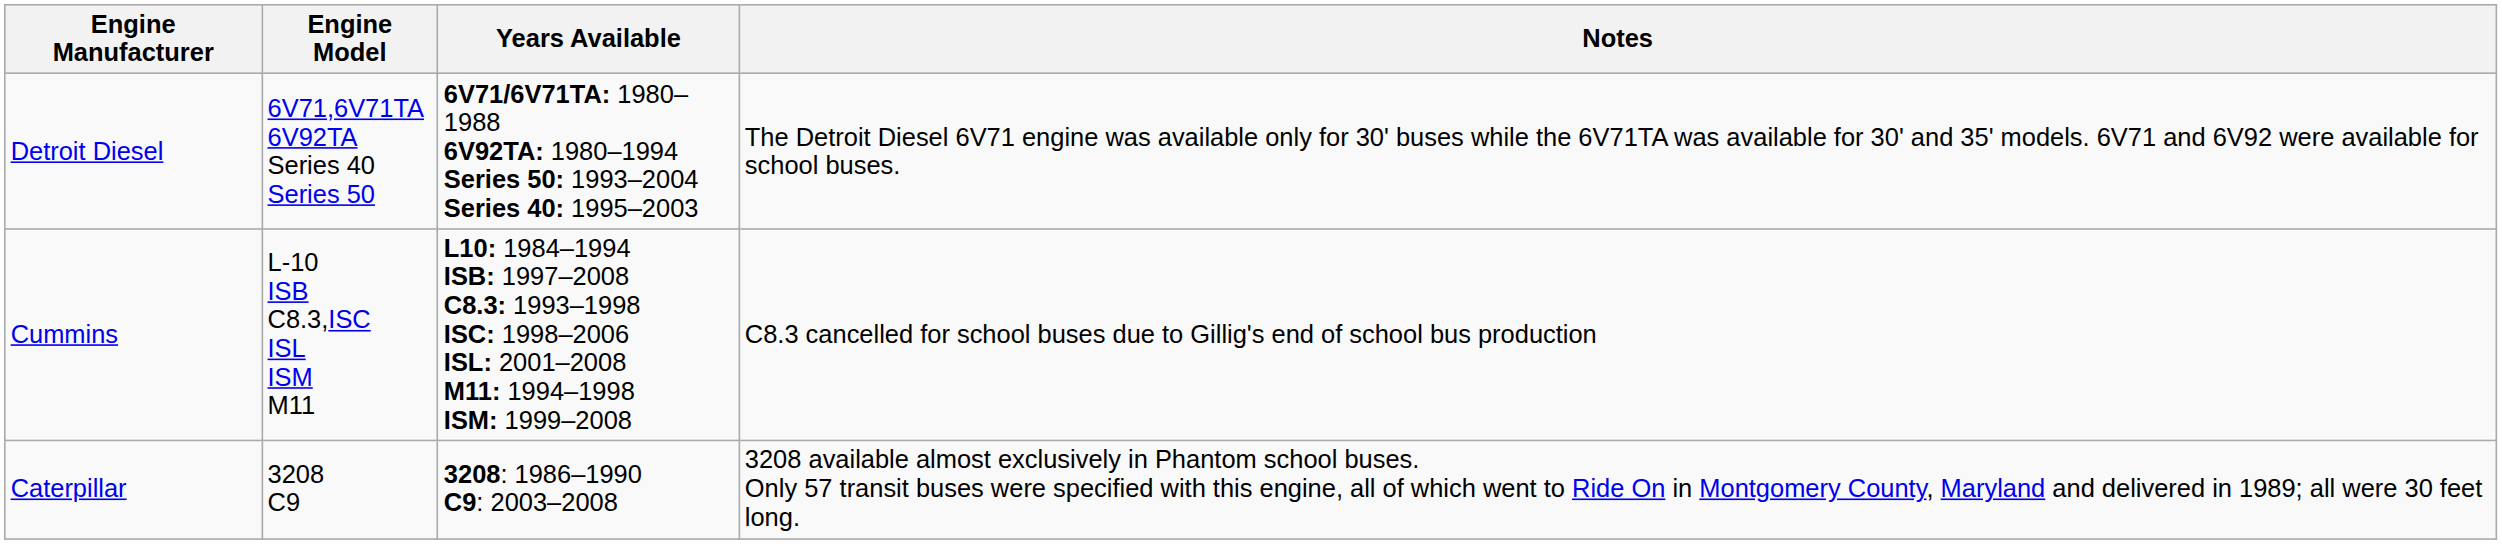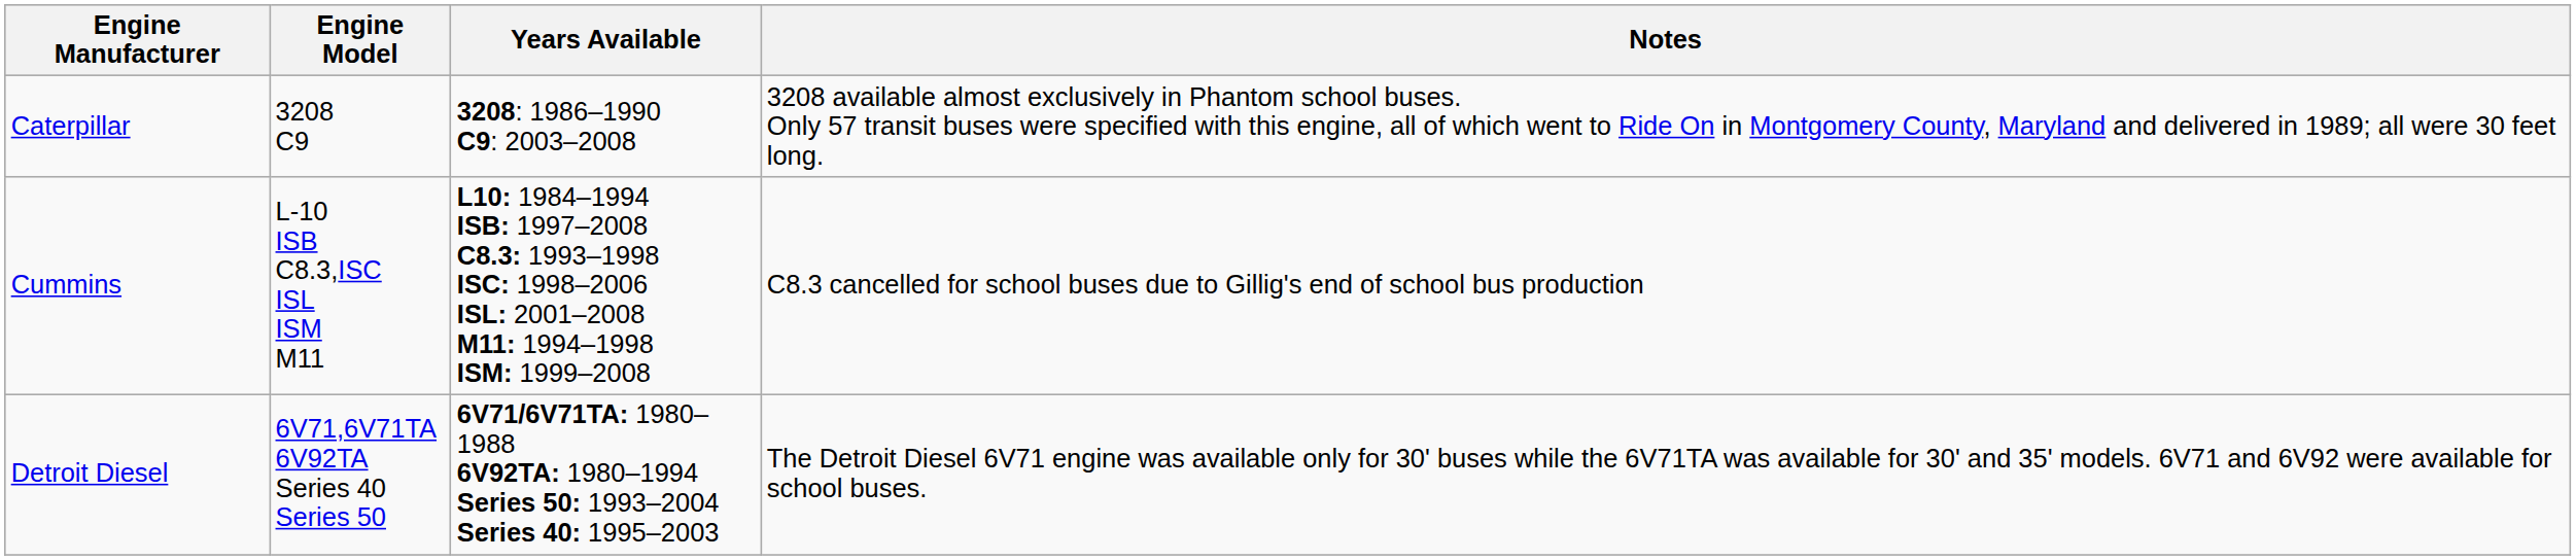rows swapped: Caterpillar <-> Detroit Diesel
